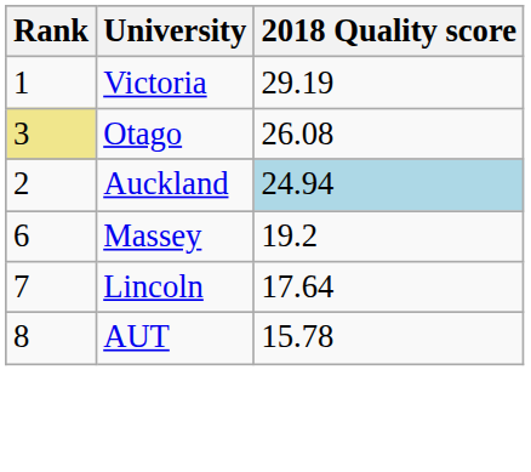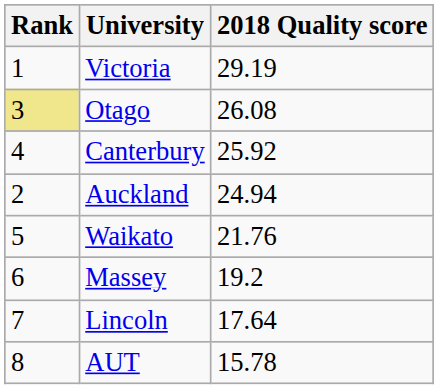+ row: 4 | Canterbury | 25.92
Auckland | 2018 Quality score: lightblue background -> no background
+ row: 5 | Waikato | 21.76
